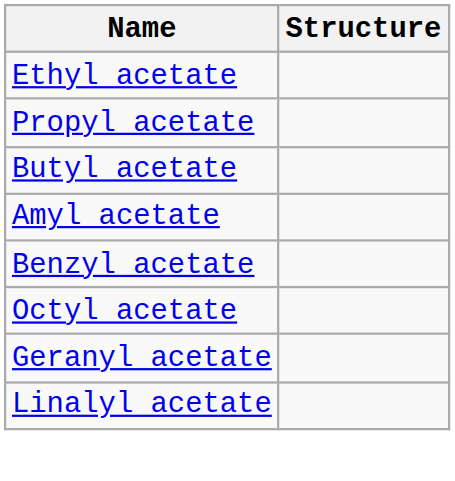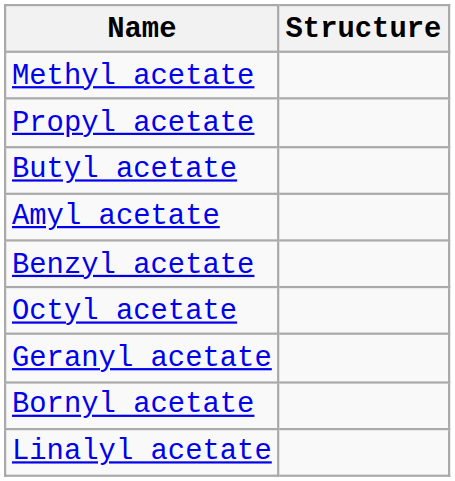+ row: Methyl acetate
- row: Ethyl acetate
+ row: Bornyl acetate
